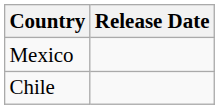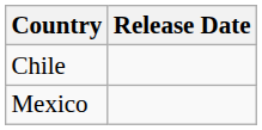rows swapped: Chile <-> Mexico
